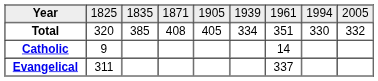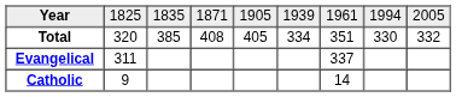rows swapped: Catholic <-> Evangelical
